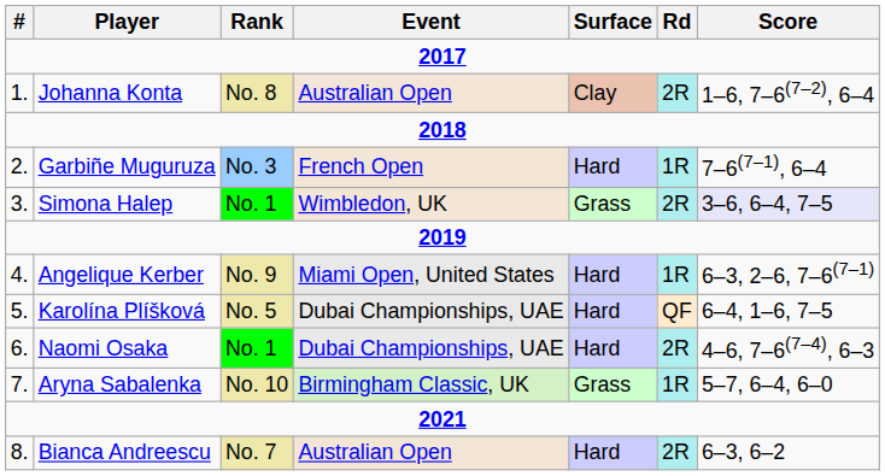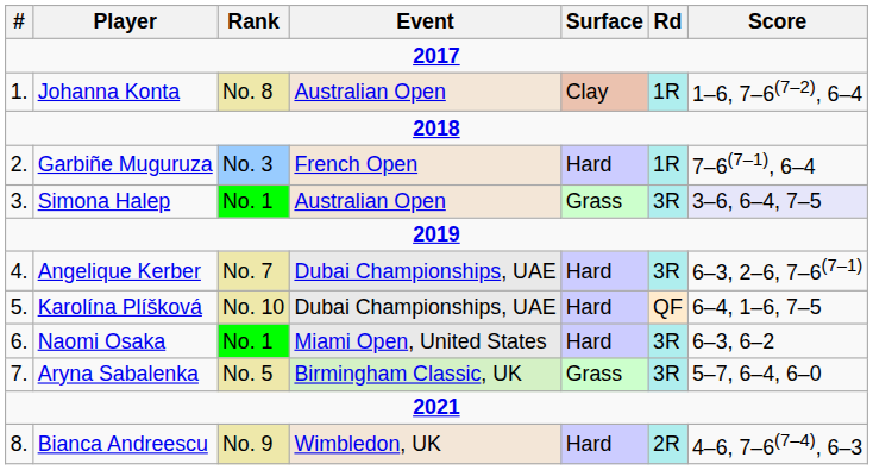Johanna Konta | Rd: 2R -> 1R
Simona Halep | Event: Wimbledon, UK -> Australian Open
Simona Halep | Rd: 2R -> 3R
Angelique Kerber | Rank: No. 9 -> No. 7
Angelique Kerber | Event: Miami Open, United States -> Dubai Championships, UAE
Angelique Kerber | Rd: 1R -> 3R
Karolína Plíšková | Rank: No. 5 -> No. 10
Naomi Osaka | Event: Dubai Championships, UAE -> Miami Open, United States
Naomi Osaka | Rd: 2R -> 3R
Naomi Osaka | Score: 4–6, 7–6(7–4), 6–3 -> 6–3, 6–2
Aryna Sabalenka | Rank: No. 10 -> No. 5
Aryna Sabalenka | Rd: 1R -> 3R
Bianca Andreescu | Rank: No. 7 -> No. 9
Bianca Andreescu | Event: Australian Open -> Wimbledon, UK
Bianca Andreescu | Score: 6–3, 6–2 -> 4–6, 7–6(7–4), 6–3
